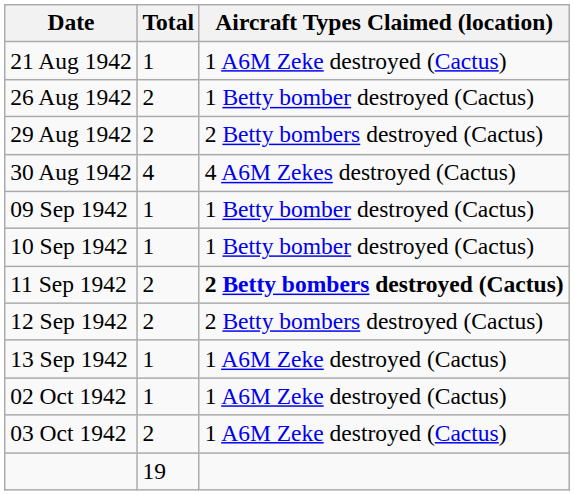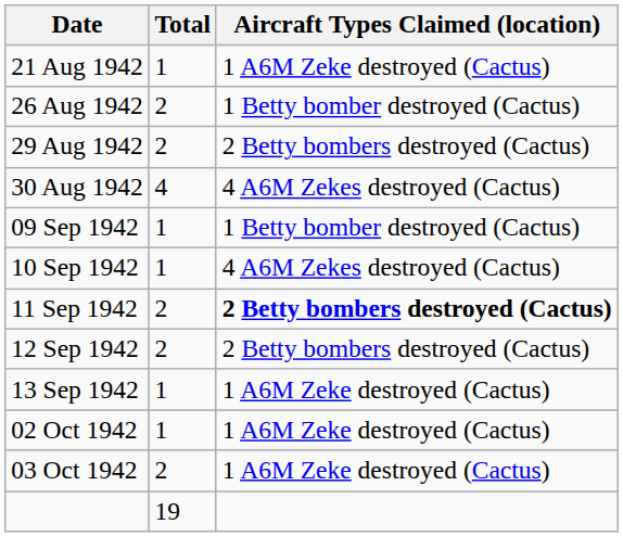10 Sep 1942 | Aircraft Types Claimed (location): 1 Betty bomber destroyed (Cactus) -> 4 A6M Zekes destroyed (Cactus)
